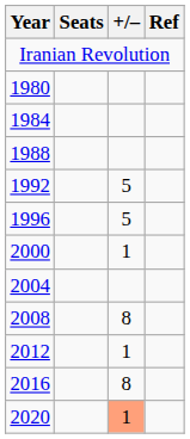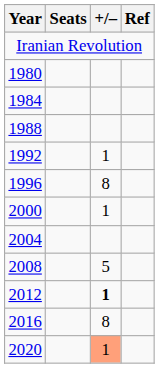1992 | +/–: 5 -> 1
1996 | +/–: 5 -> 8
2008 | +/–: 8 -> 5
2012 | +/–: normal -> bold
